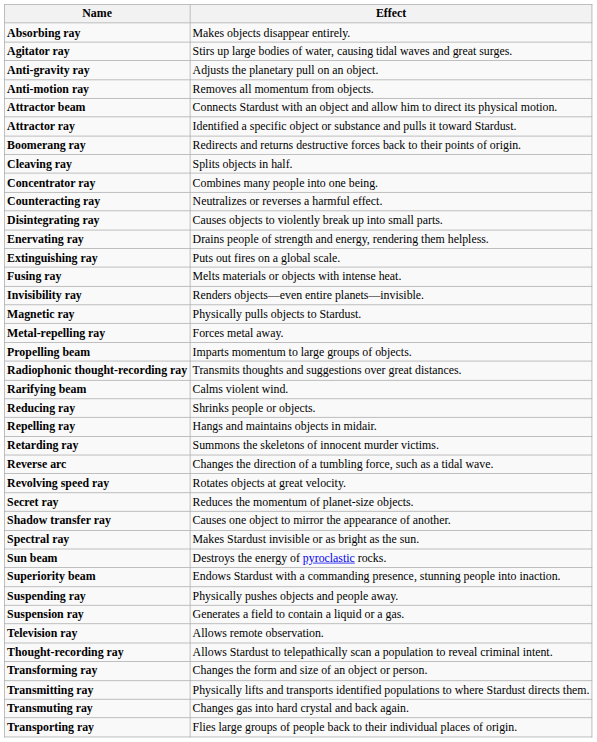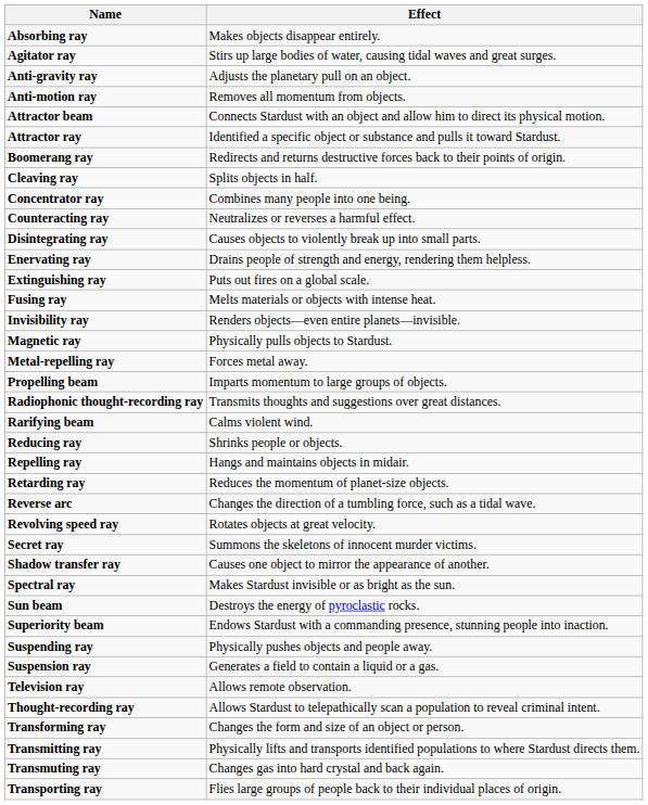Retarding ray | Effect: Summons the skeletons of innocent murder victims. -> Reduces the momentum of planet-size objects.
Secret ray | Effect: Reduces the momentum of planet-size objects. -> Summons the skeletons of innocent murder victims.
